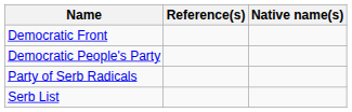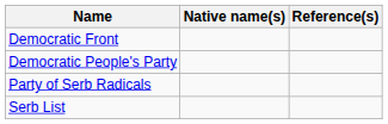columns swapped: Native name(s) <-> Reference(s)
